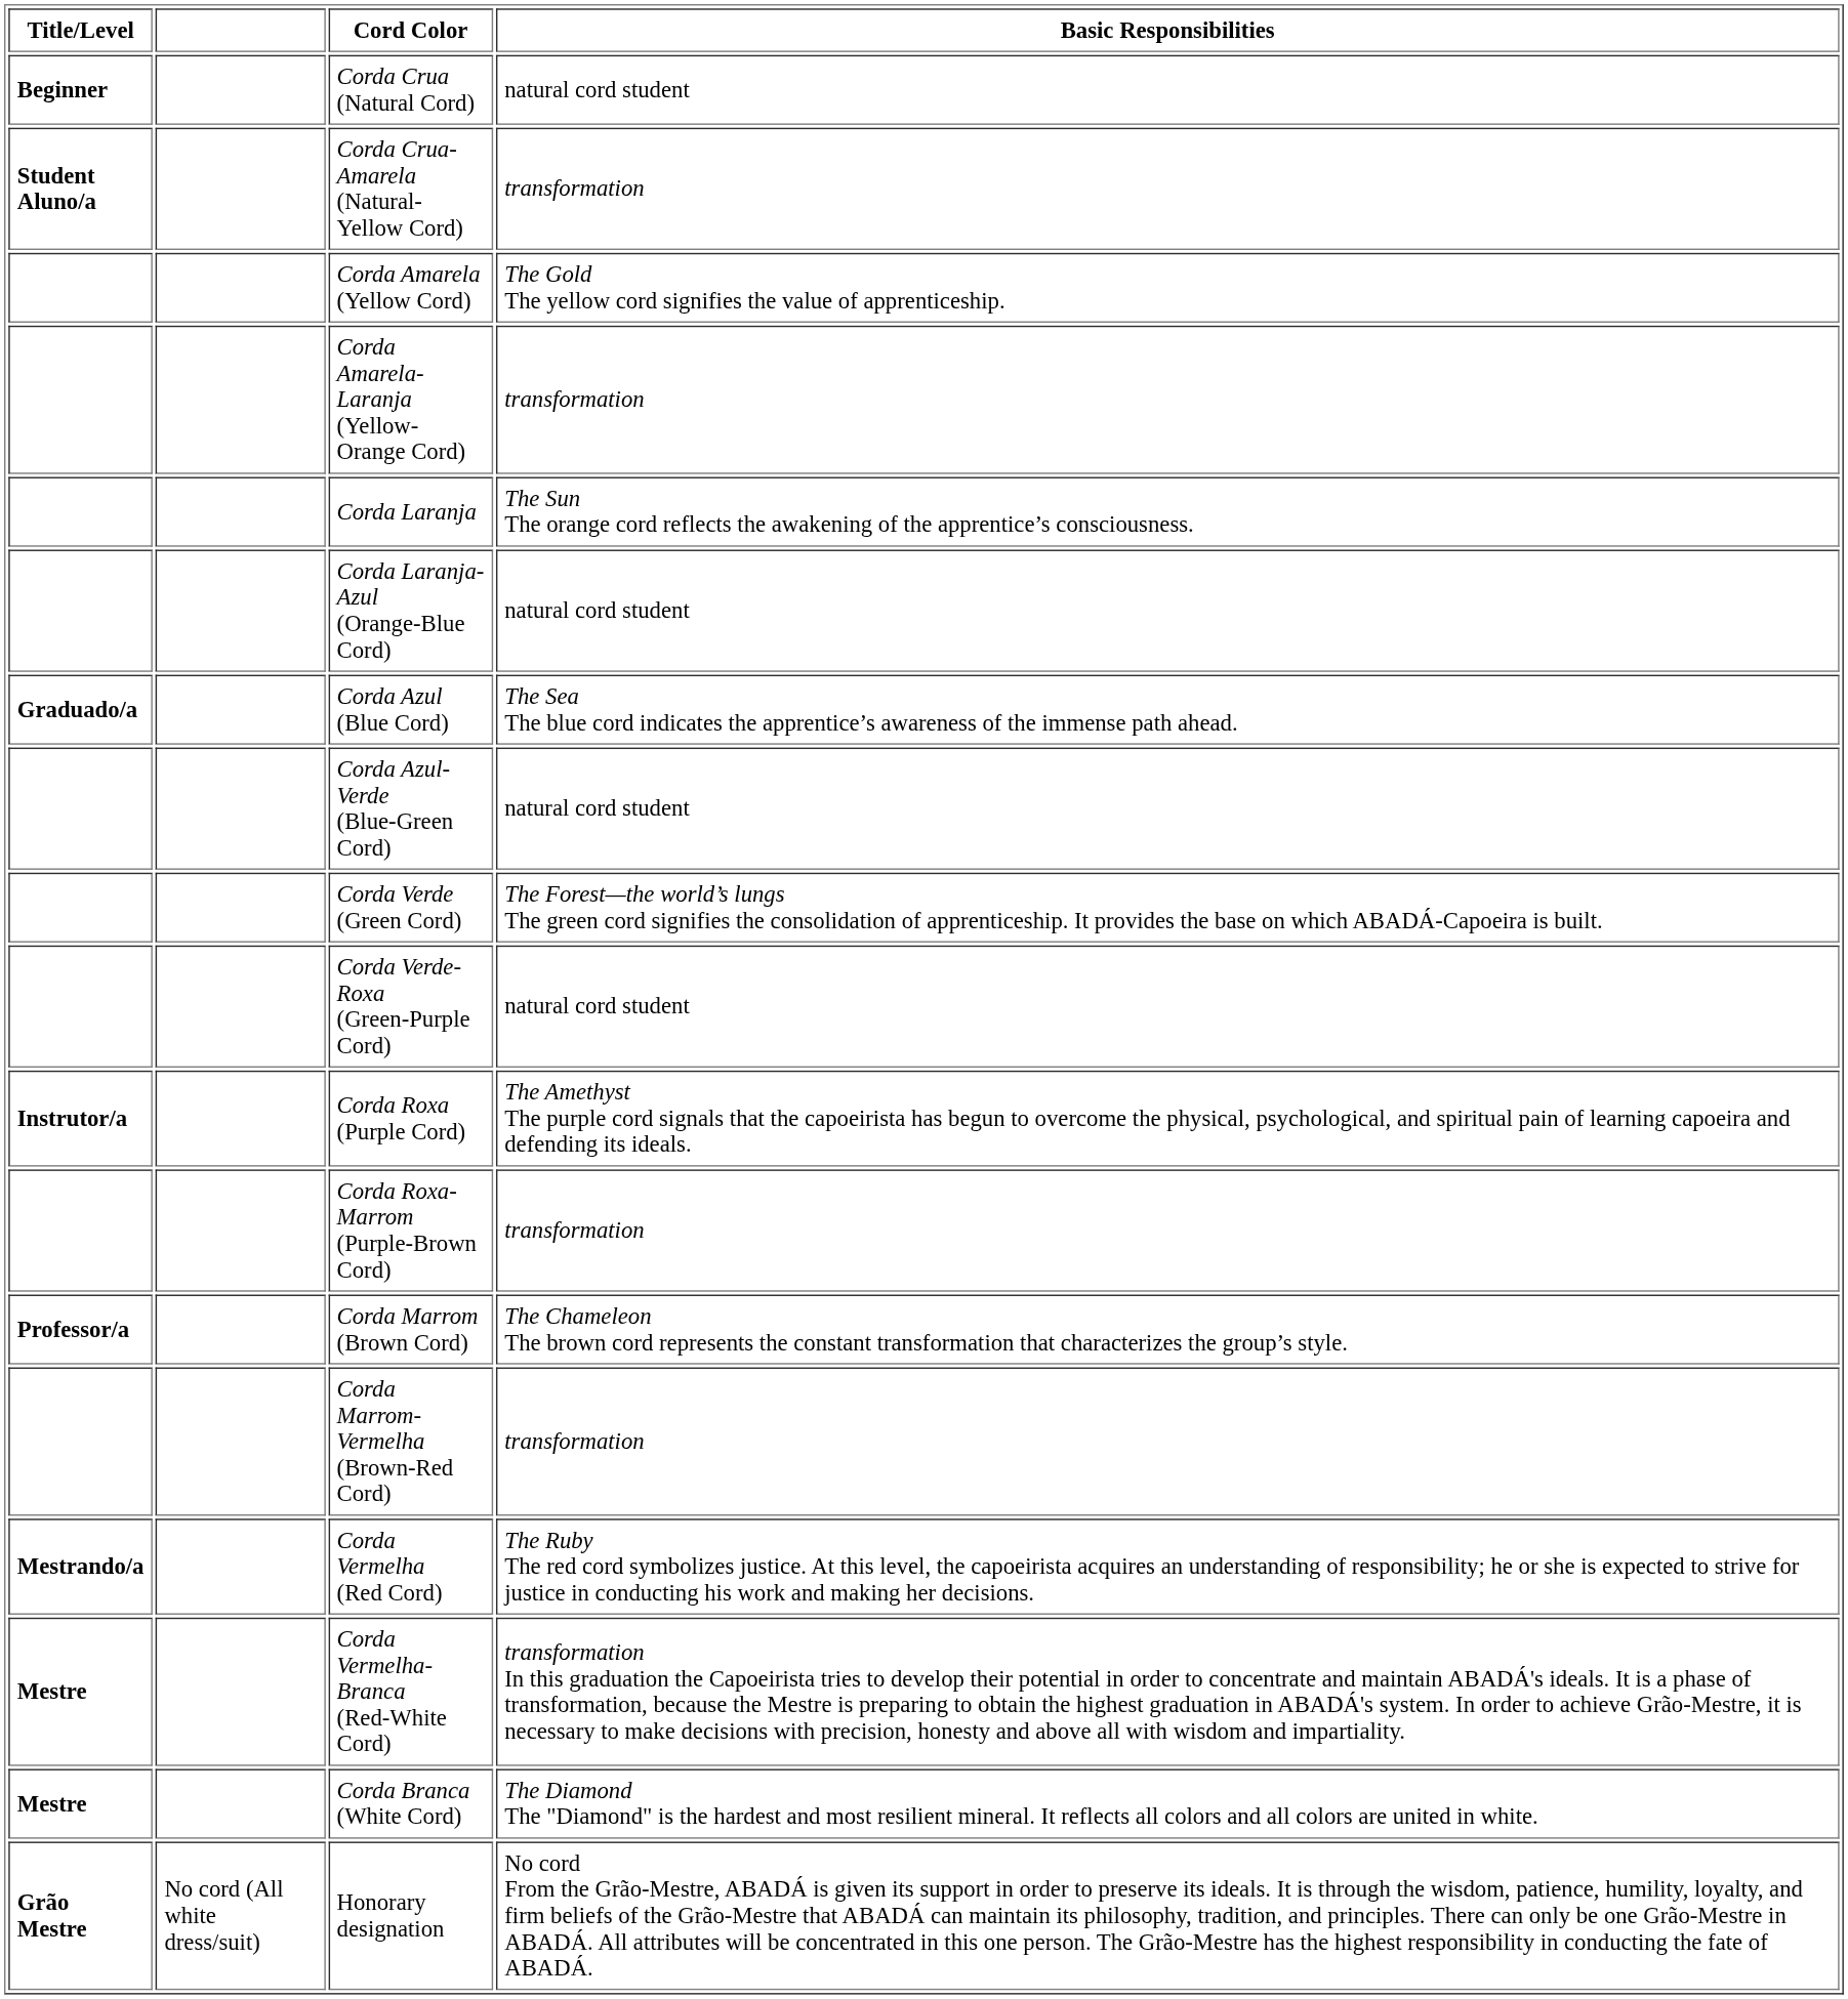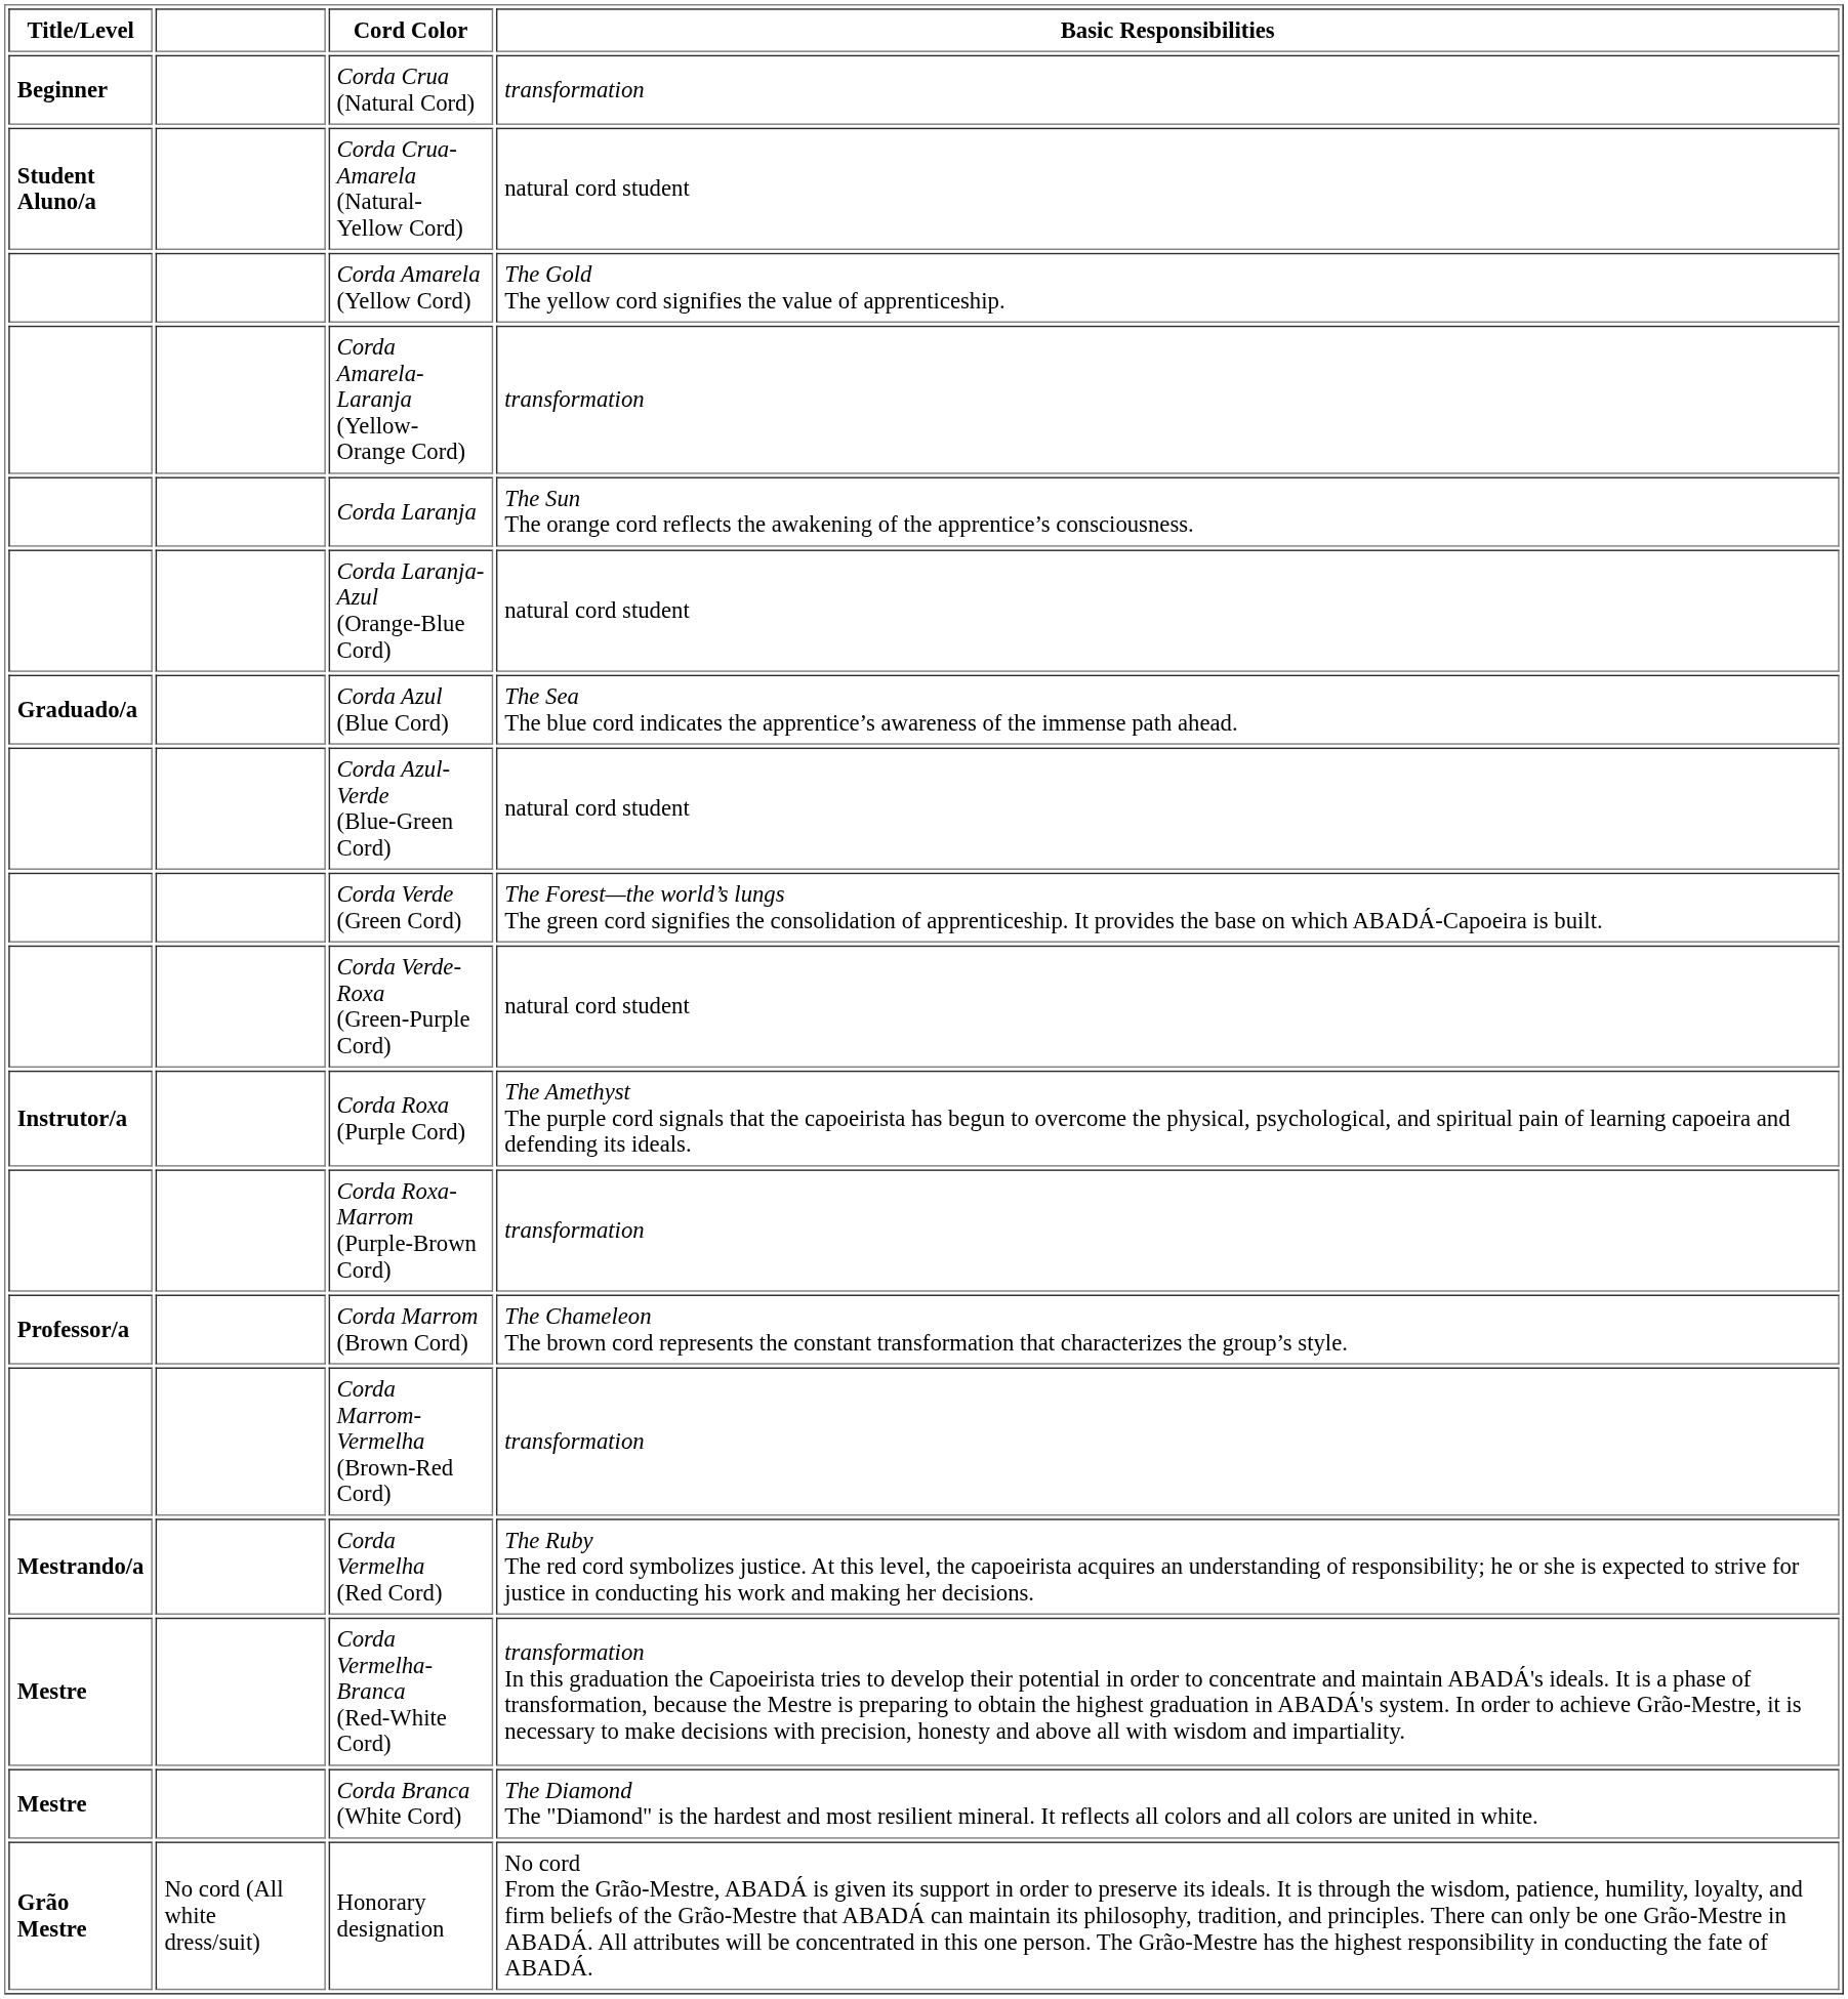Corda Crua (Natural Cord) | Basic Responsibilities: natural cord student -> transformation
Corda Crua-Amarela (Natural-Yellow Cord) | Basic Responsibilities: transformation -> natural cord student
